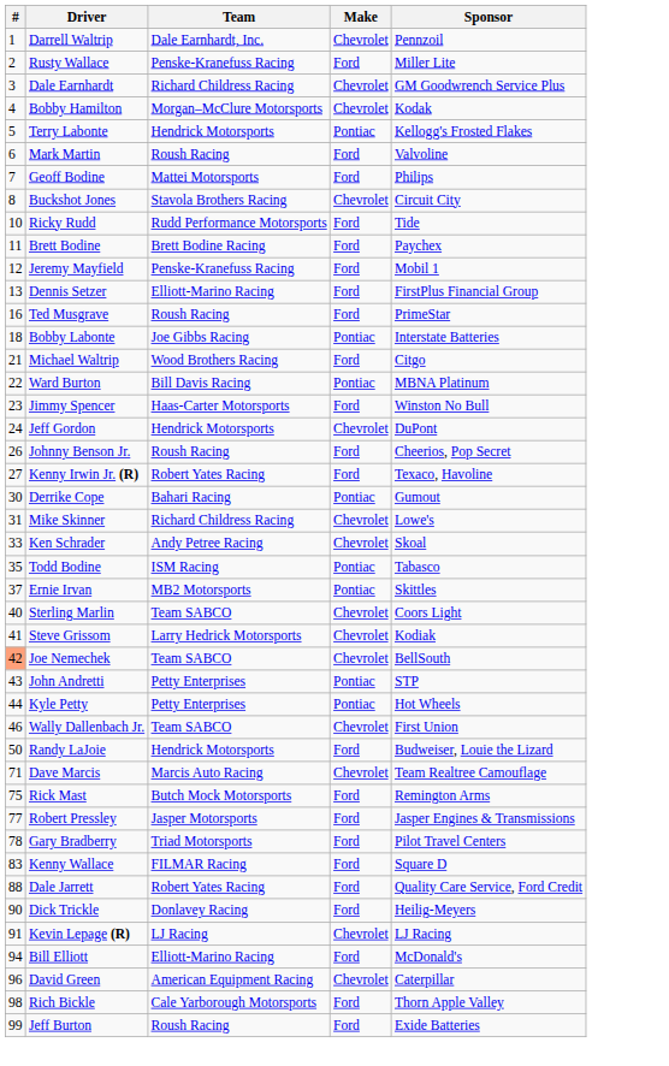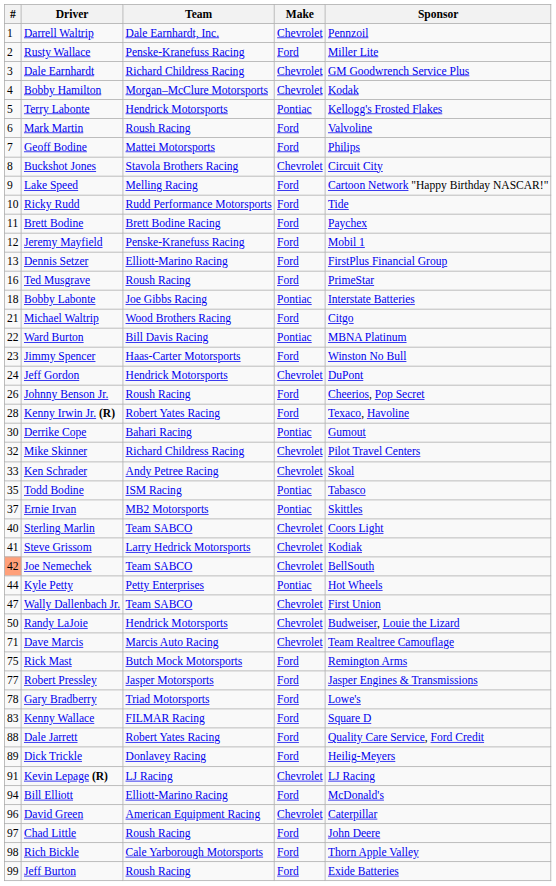+ row: 9 | Lake Speed | Melling Racing | Ford | Cartoon Network "Happy Birthday NASCAR!"
Kenny Irwin Jr. (R) | #: 27 -> 28
Mike Skinner | #: 31 -> 32
Mike Skinner | Sponsor: Lowe's -> Pilot Travel Centers
- row: 43 | John Andretti | Petty Enterprises | Pontiac | STP
Wally Dallenbach Jr. | #: 46 -> 47
Randy LaJoie | Make: Ford -> Chevrolet
Gary Bradberry | Sponsor: Pilot Travel Centers -> Lowe's
Dick Trickle | #: 90 -> 89
+ row: 97 | Chad Little | Roush Racing | Ford | John Deere
